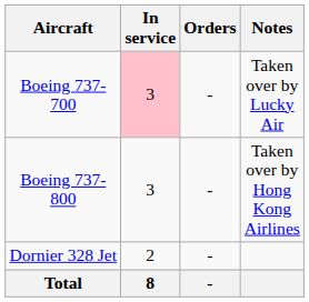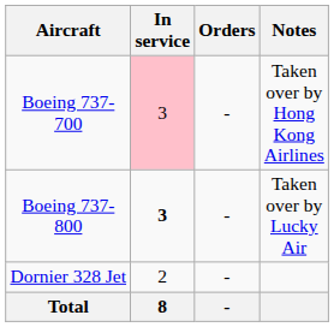Boeing 737-700 | Notes: Taken over by Lucky Air -> Taken over by Hong Kong Airlines
Boeing 737-800 | In service: normal -> bold
Boeing 737-800 | Notes: Taken over by Hong Kong Airlines -> Taken over by Lucky Air
